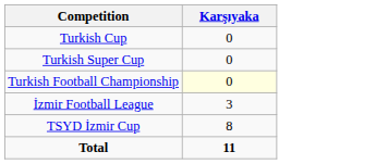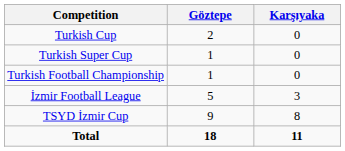+ column: Göztepe | 2 | 1 | 1 | 5 | 9 | 18
Turkish Football Championship | Karşıyaka: lightyellow background -> no background
